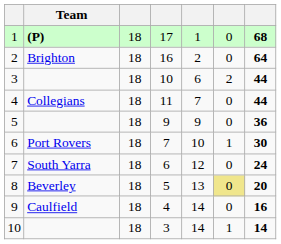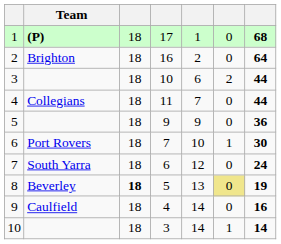8 | column 3: normal -> bold
8 | column 7: 20 -> 19
